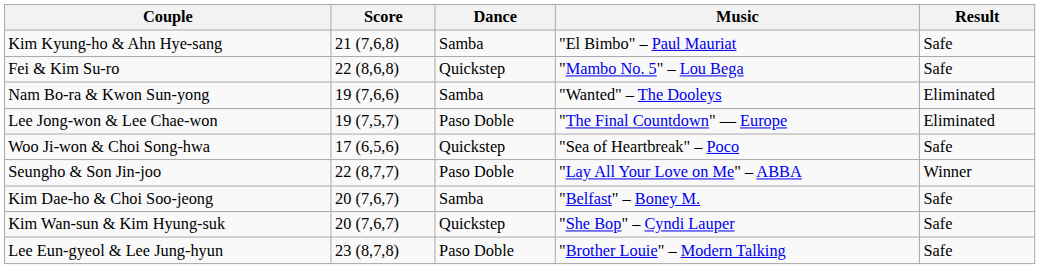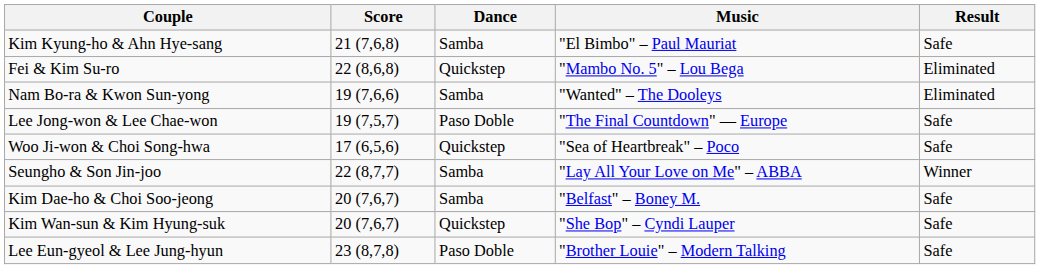Fei & Kim Su-ro | Result: Safe -> Eliminated
Lee Jong-won & Lee Chae-won | Result: Eliminated -> Safe
Seungho & Son Jin-joo | Dance: Paso Doble -> Samba
